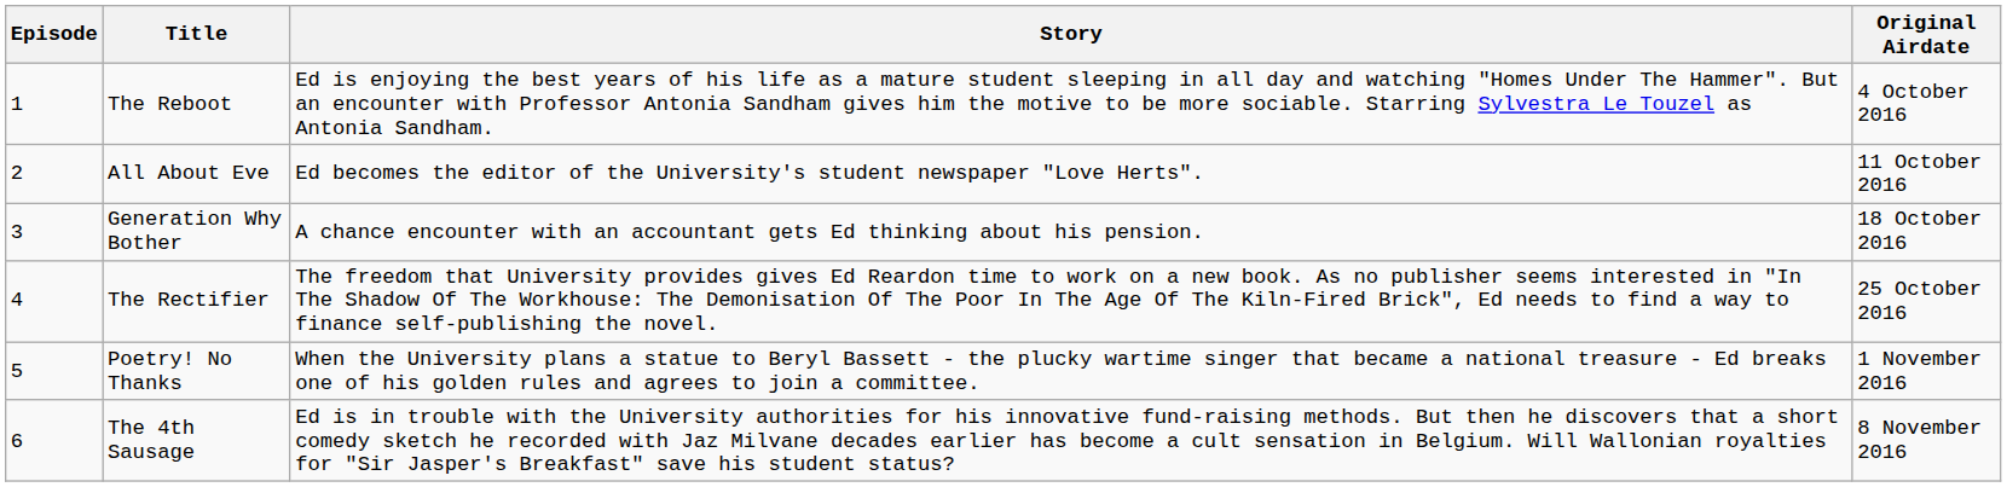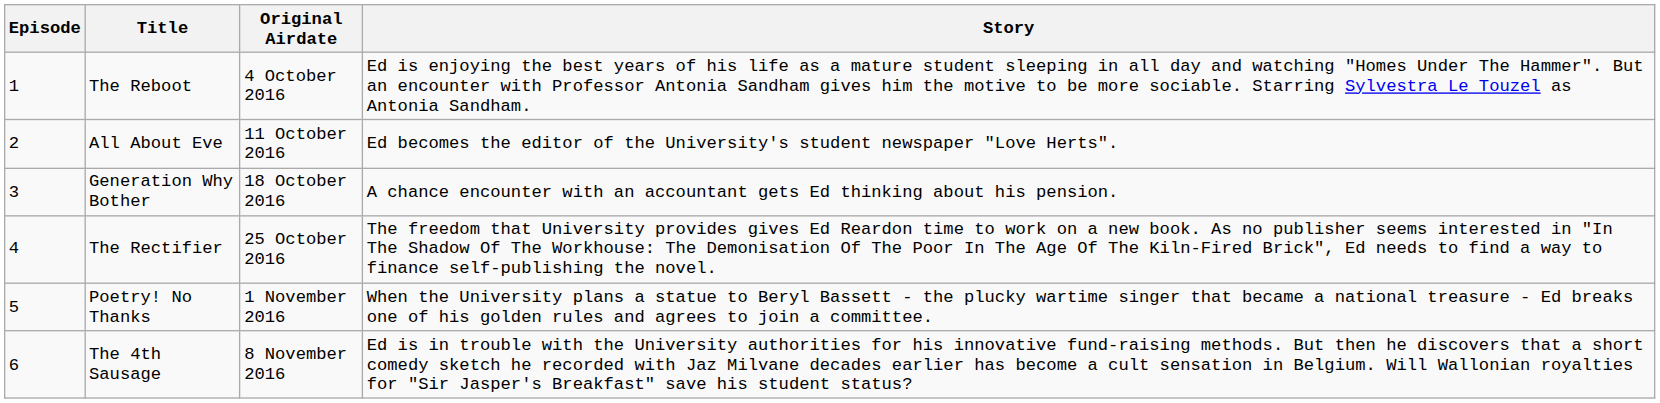columns swapped: Original Airdate <-> Story
